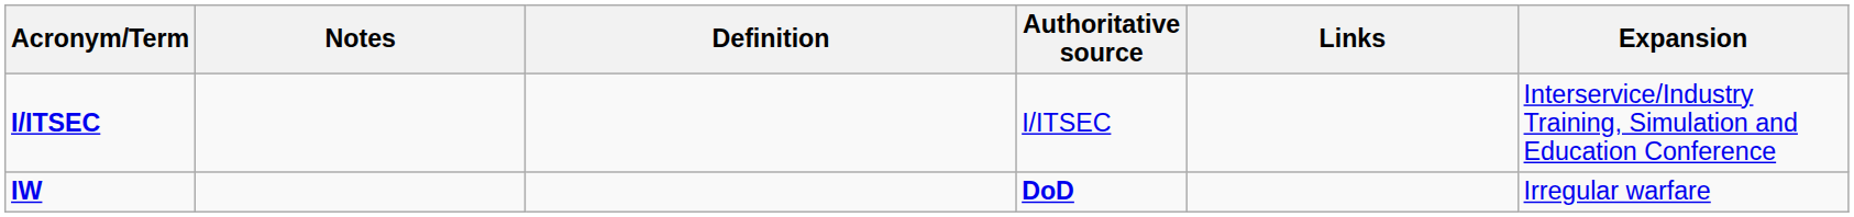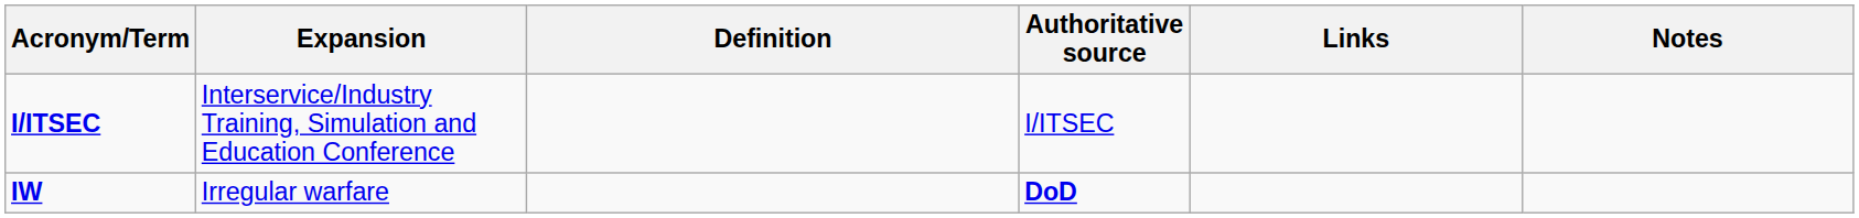columns swapped: Expansion <-> Notes
